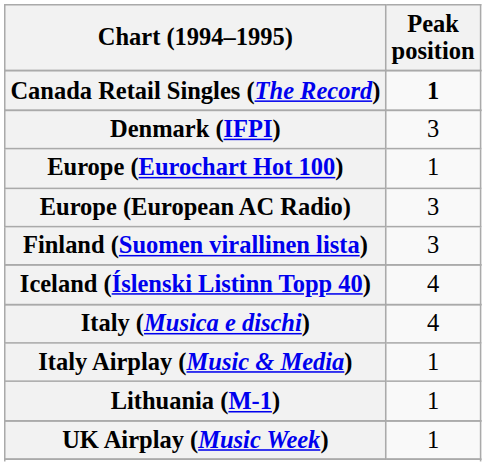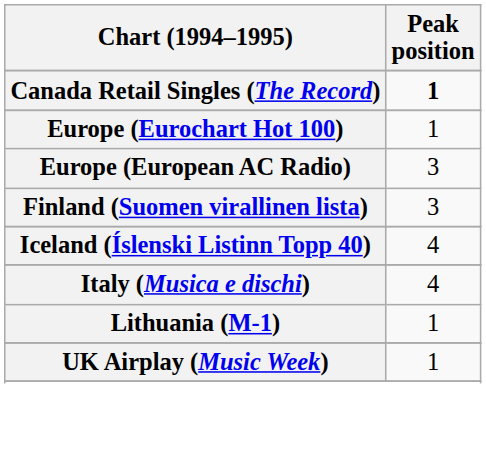- row: Denmark (IFPI) | 3
- row: Italy Airplay (Music & Media) | 1
